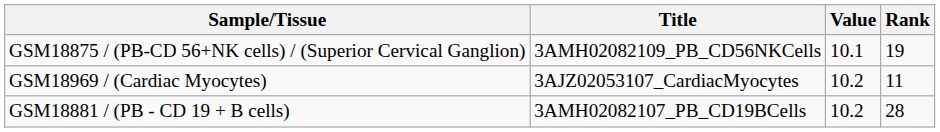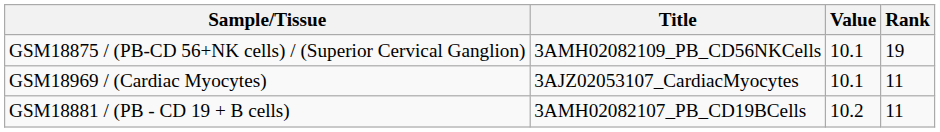GSM18969 / (Cardiac Myocytes) | Value: 10.2 -> 10.1
GSM18881 / (PB - CD 19 + B cells) | Rank: 28 -> 11
